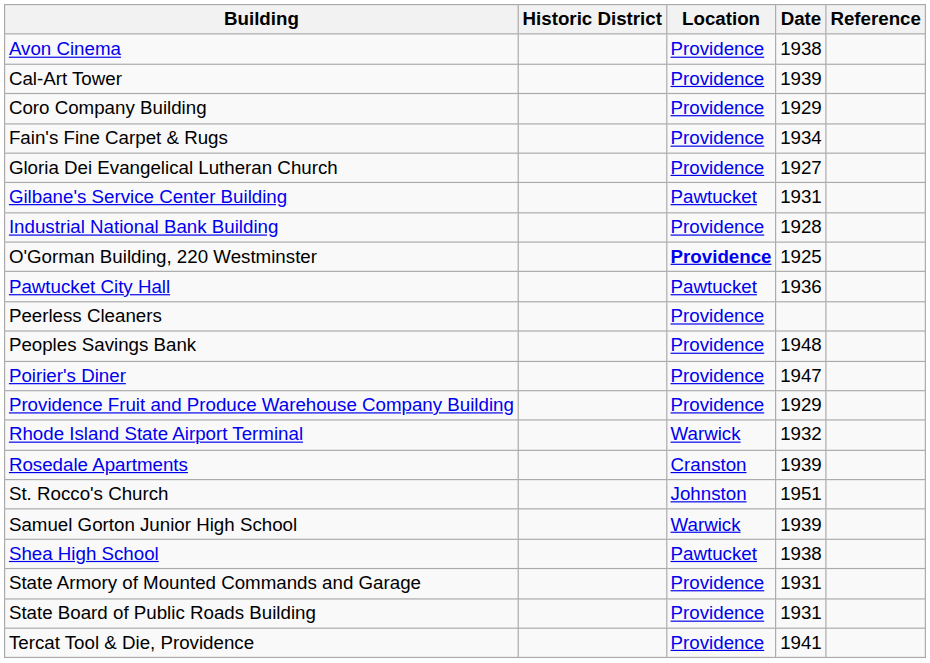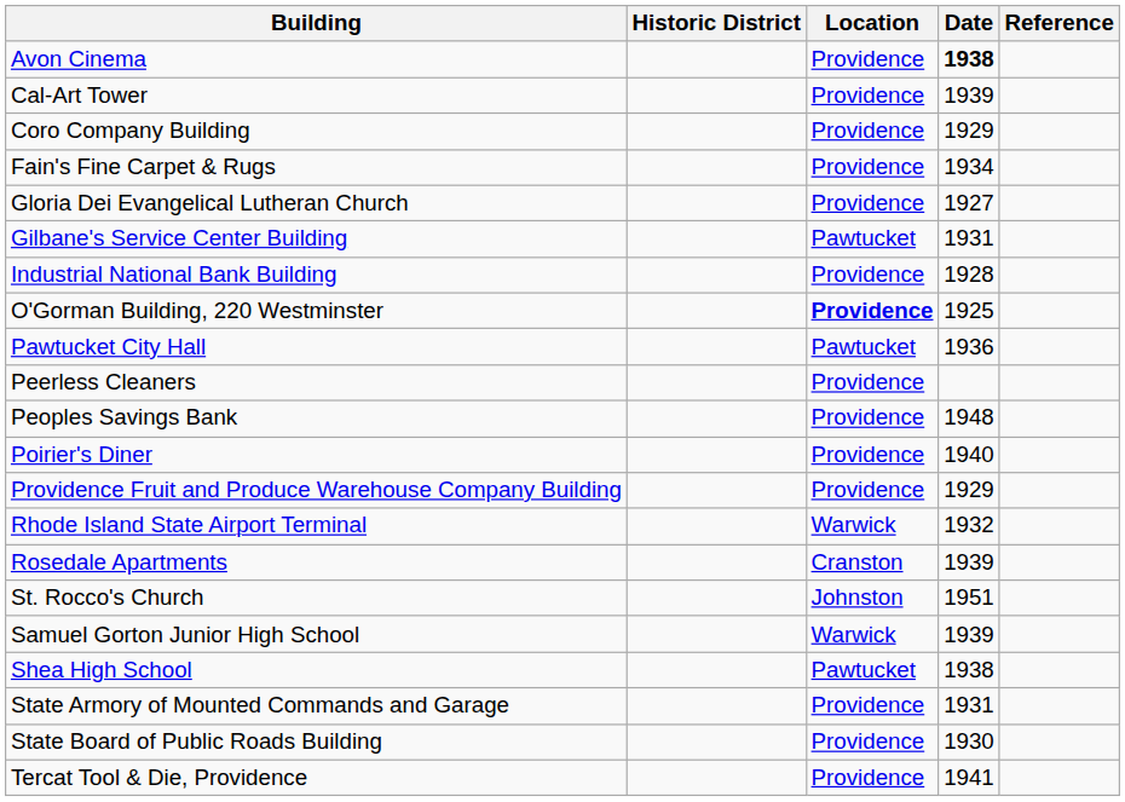Avon Cinema | Date: normal -> bold
Poirier's Diner | Date: 1947 -> 1940
State Board of Public Roads Building | Date: 1931 -> 1930
